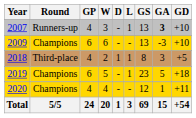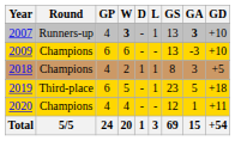2007 | W: normal -> bold
2018 | Round: Third-place -> Champions
2019 | Round: Champions -> Third-place
